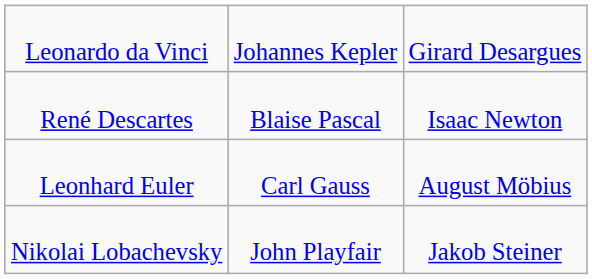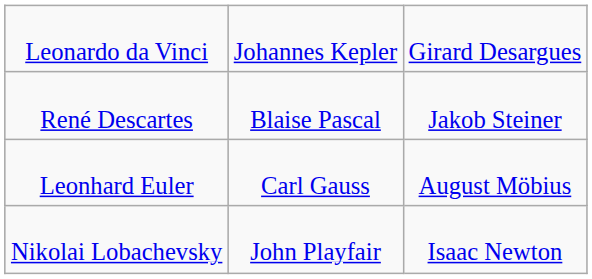René Descartes | column 3: Isaac Newton -> Jakob Steiner
Nikolai Lobachevsky | column 3: Jakob Steiner -> Isaac Newton
